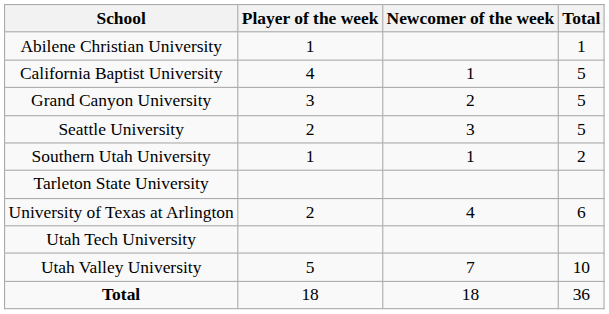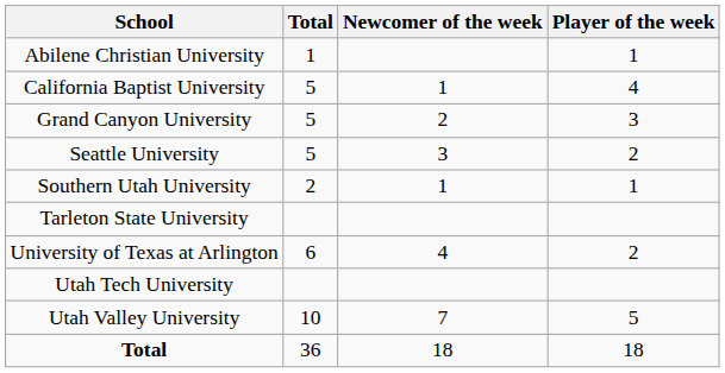columns swapped: Player of the week <-> Total
